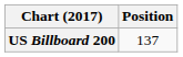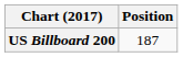US Billboard 200 | Position: 137 -> 187
